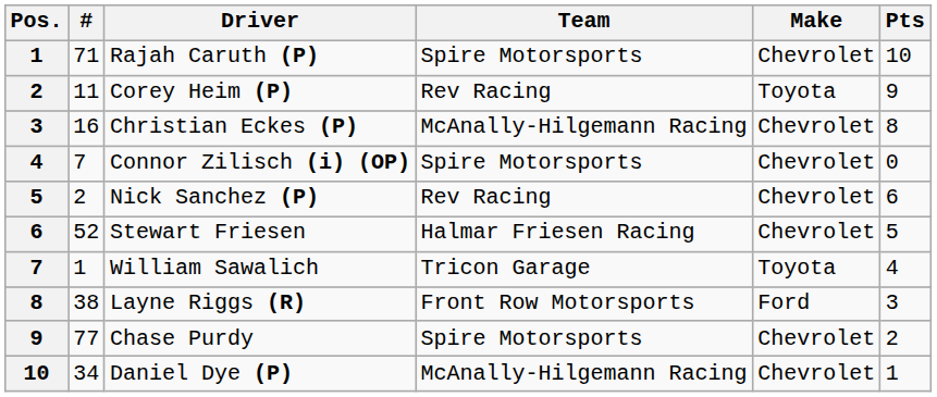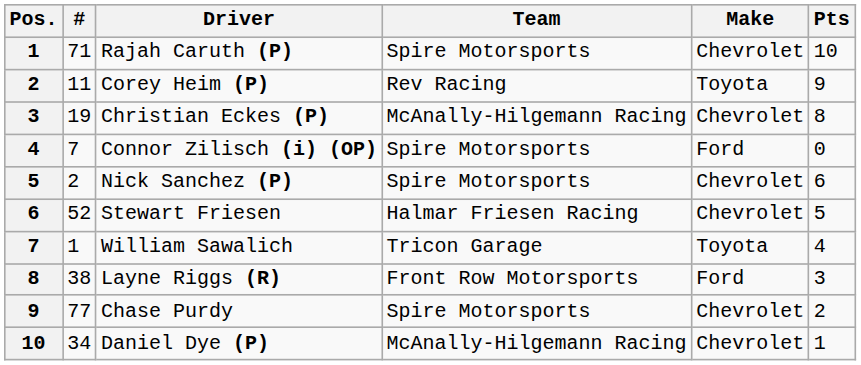Christian Eckes (P) | #: 16 -> 19
Connor Zilisch (i) (OP) | Make: Chevrolet -> Ford
Nick Sanchez (P) | Team: Rev Racing -> Spire Motorsports
